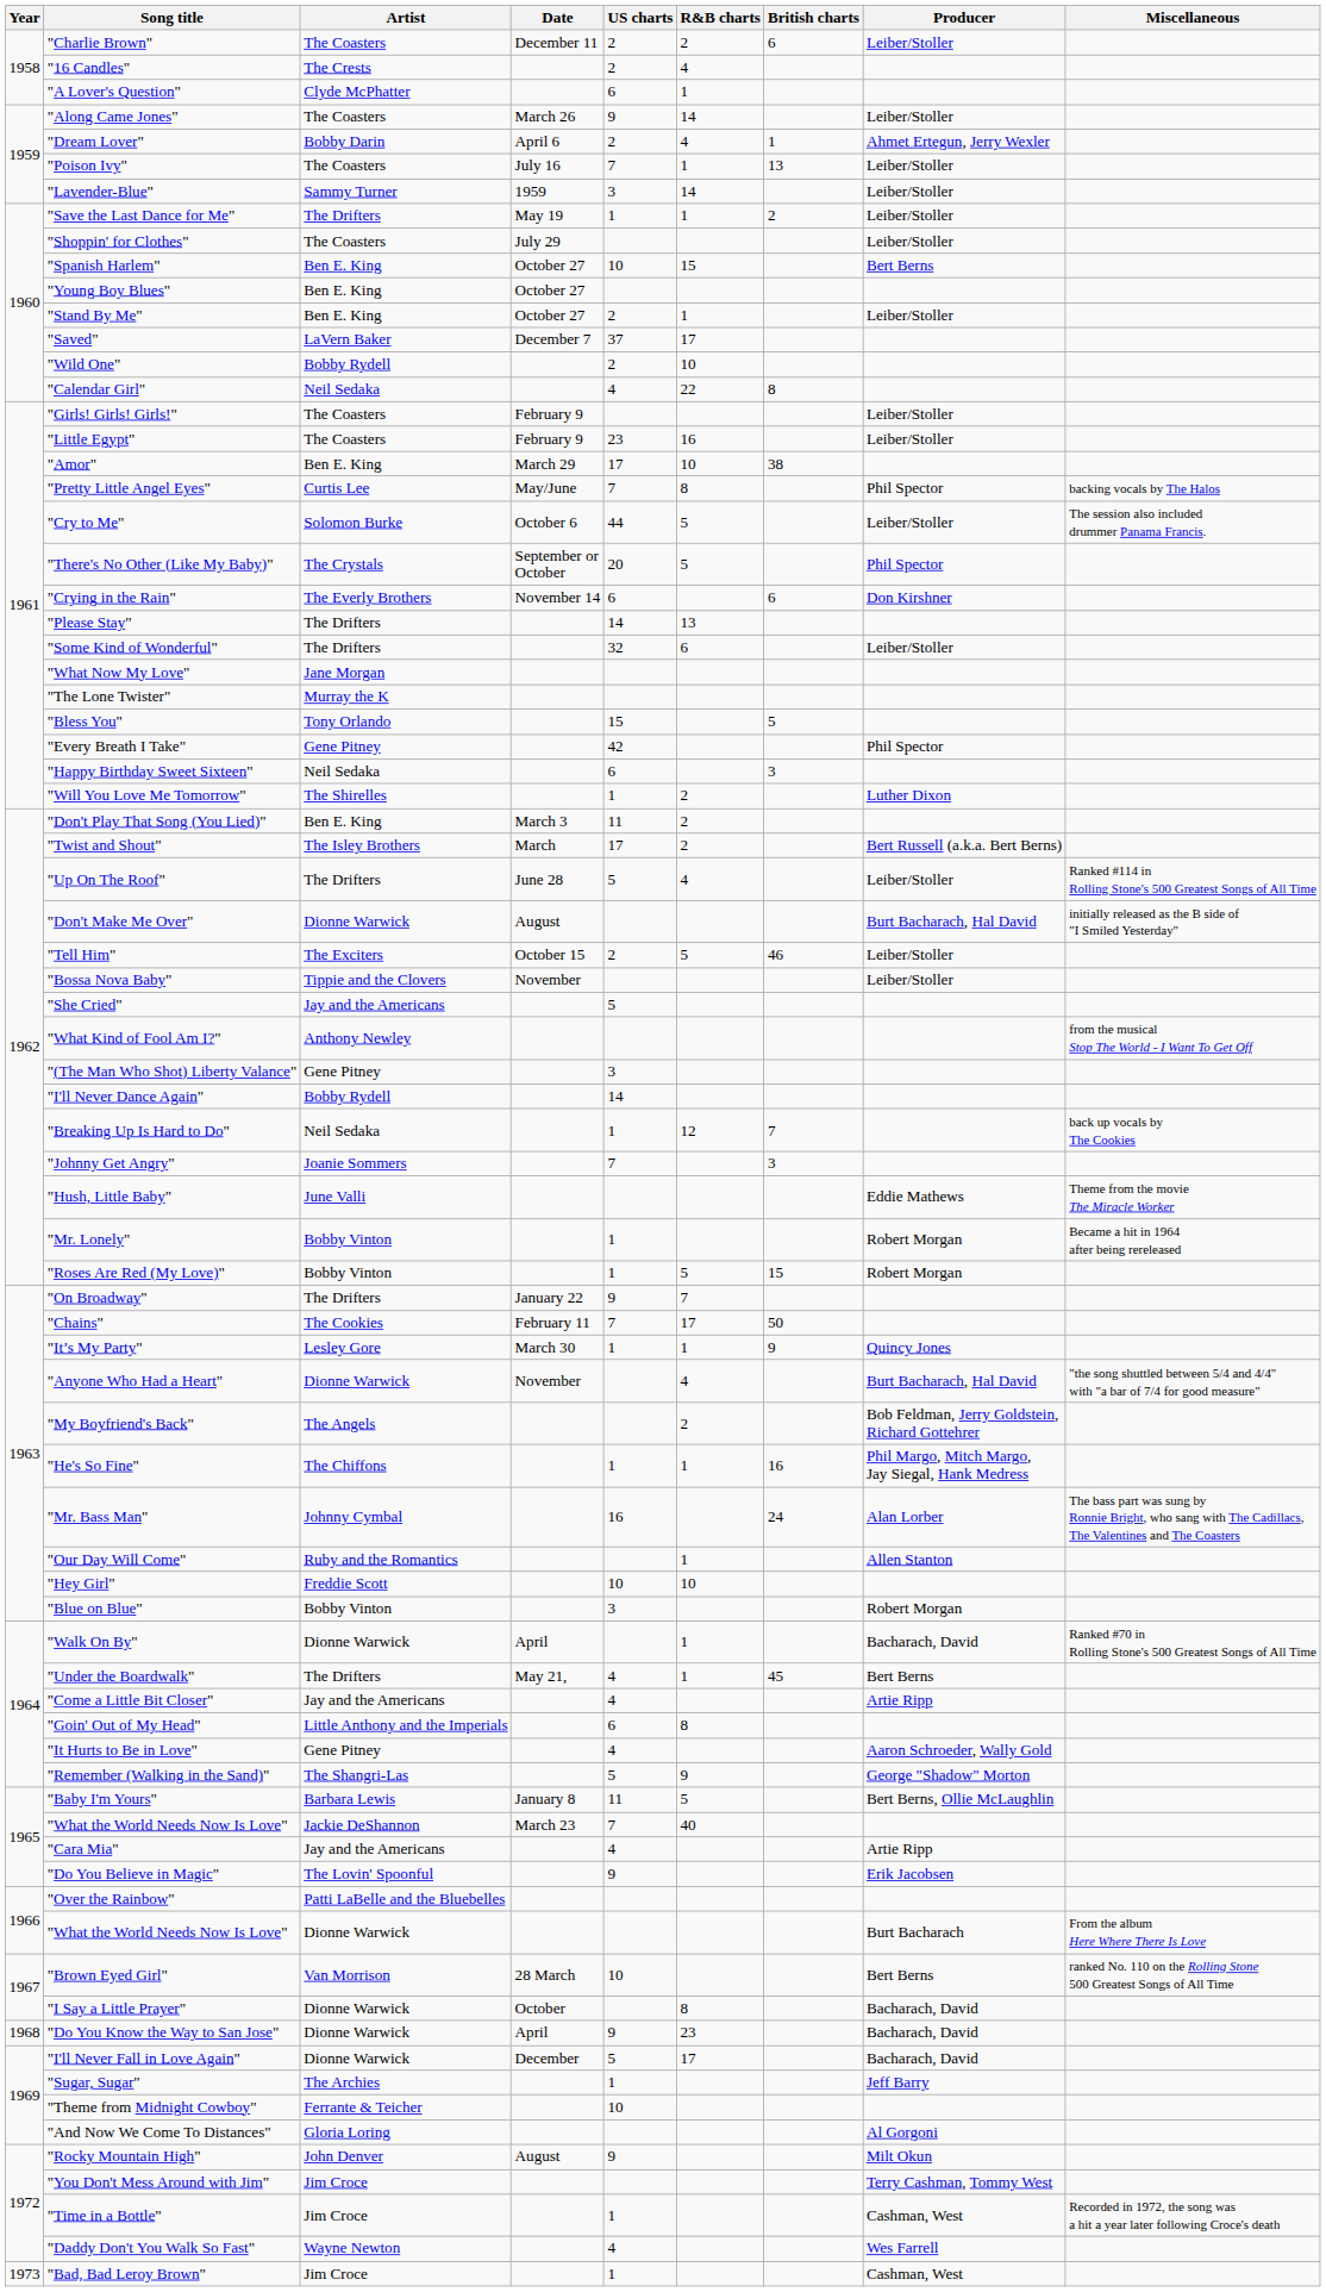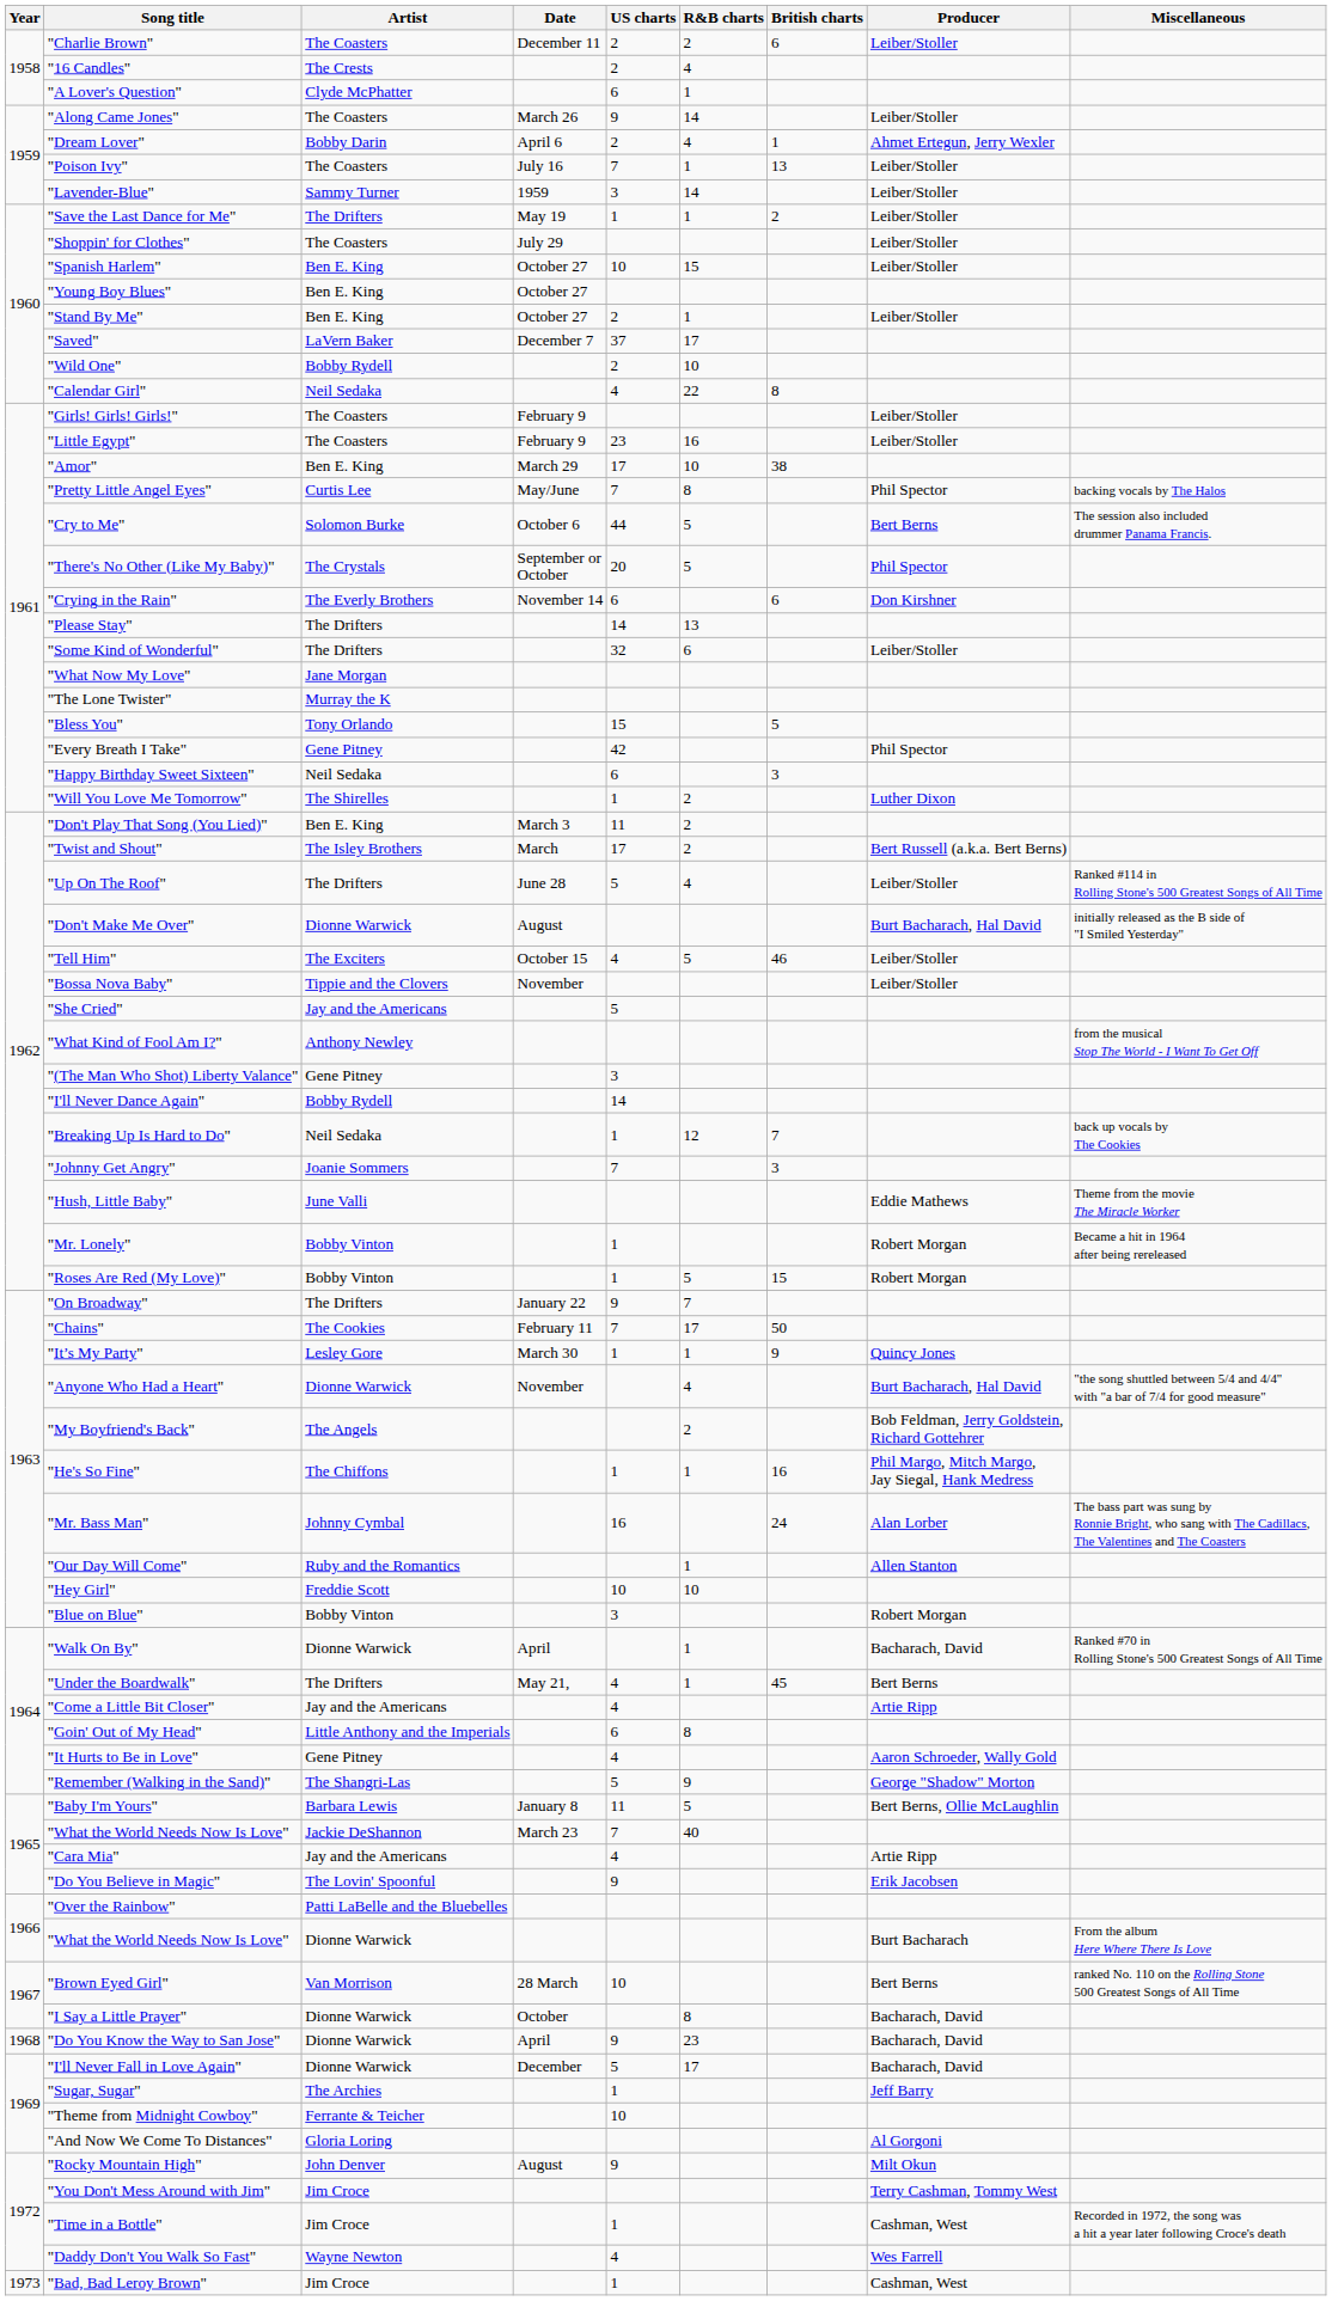"Spanish Harlem" | Producer: Bert Berns -> Leiber/Stoller
"Cry to Me" | Producer: Leiber/Stoller -> Bert Berns
"Tell Him" | US charts: 2 -> 4
